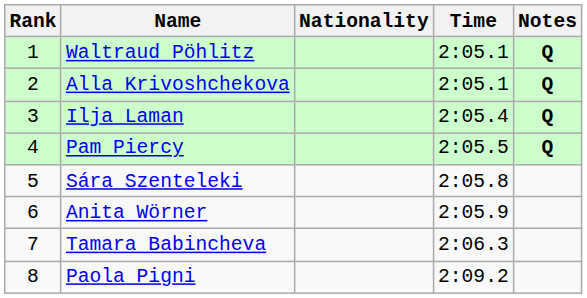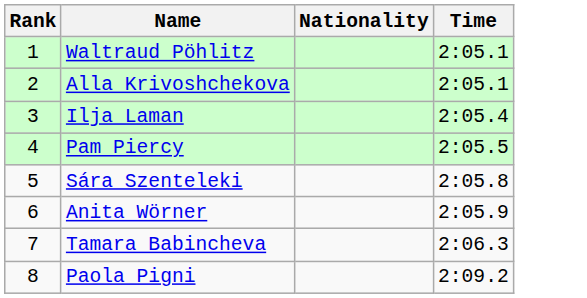- column: Notes | Q | Q | Q | Q
